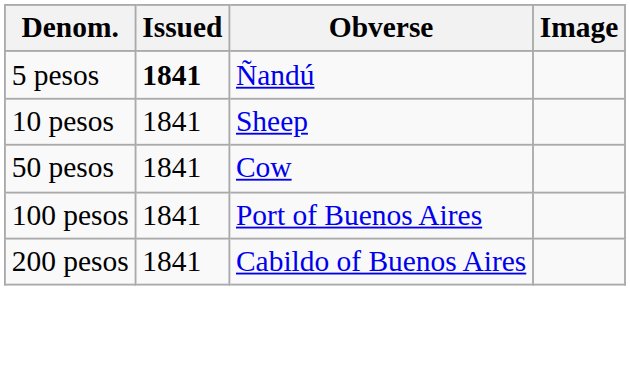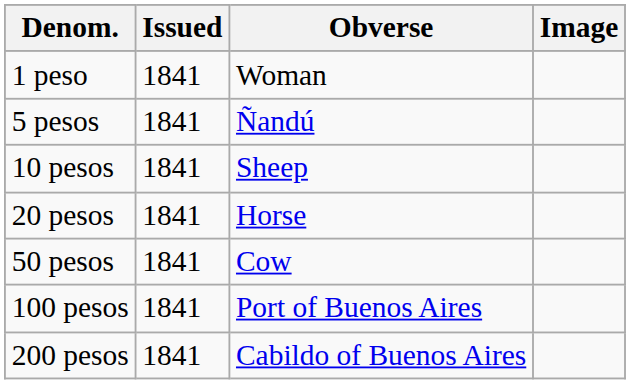+ row: 1 peso | 1841 | Woman
5 pesos | Issued: bold -> normal
+ row: 20 pesos | 1841 | Horse
